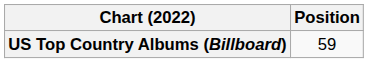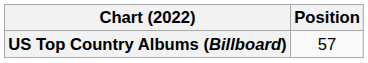US Top Country Albums (Billboard) | Position: 59 -> 57
